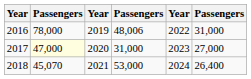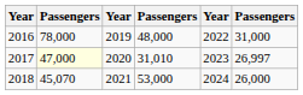2016 | column 4: 48,006 -> 48,000
2017 | column 4: 31,000 -> 31,010
2017 | column 6: 27,000 -> 26,997
2018 | column 6: 26,400 -> 26,000
